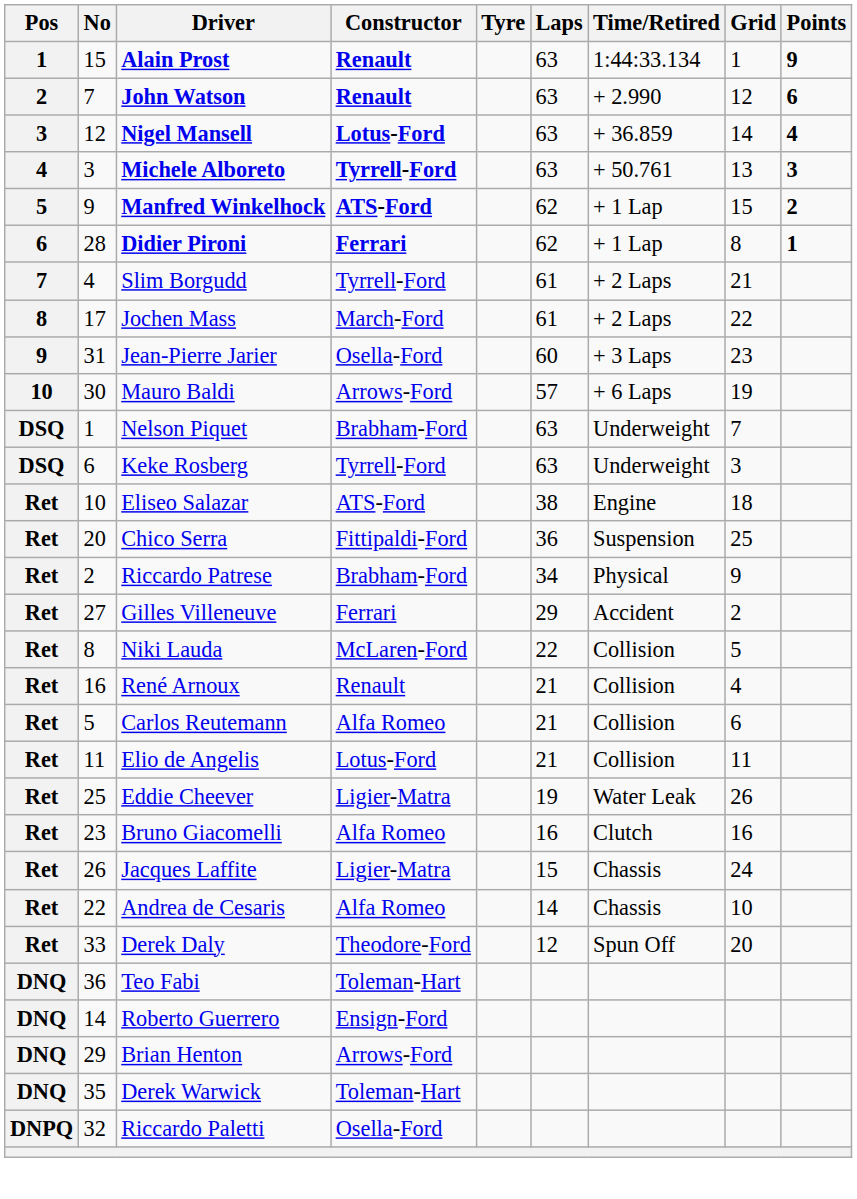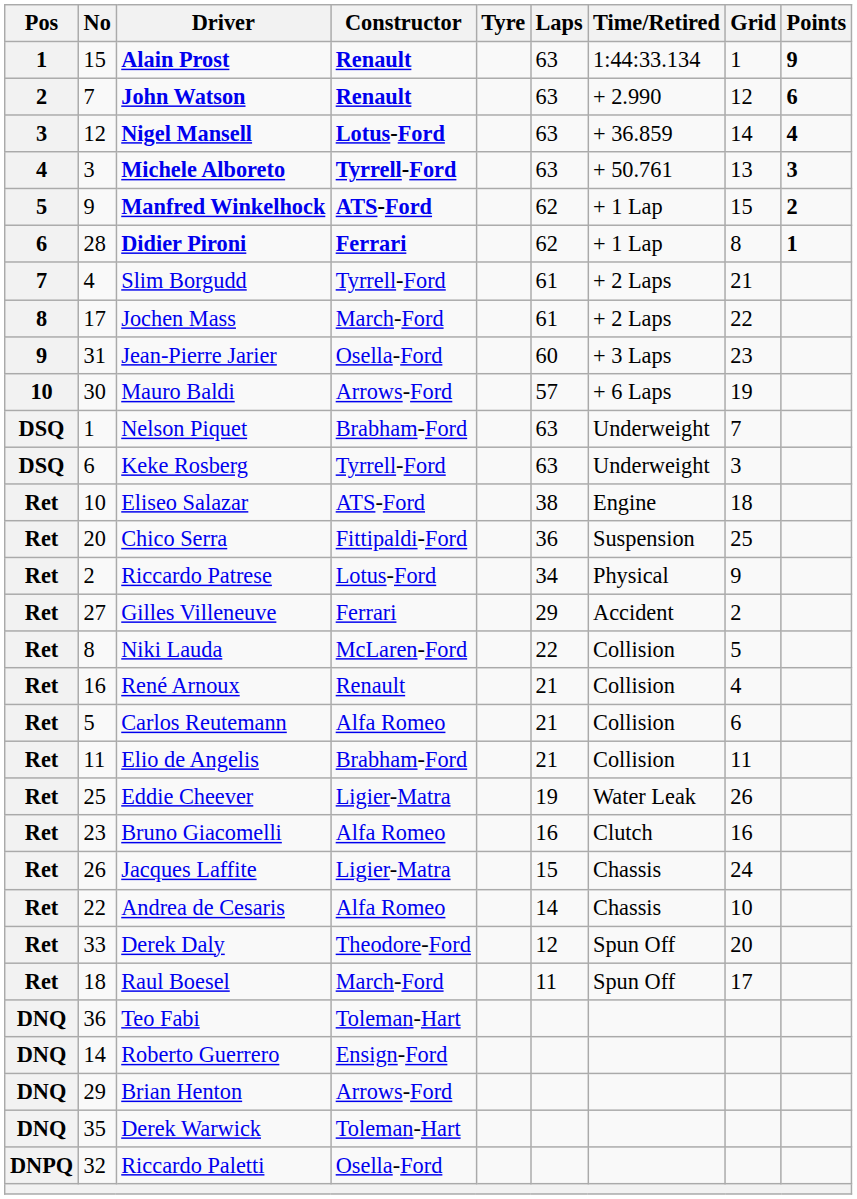Riccardo Patrese | Constructor: Brabham-Ford -> Lotus-Ford
Elio de Angelis | Constructor: Lotus-Ford -> Brabham-Ford
+ row: Ret | 18 | Raul Boesel | March-Ford | 11 | Spun Off | 17
